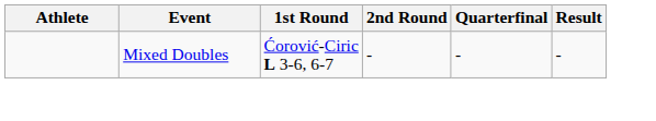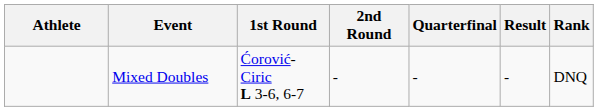+ column: Rank | DNQ
